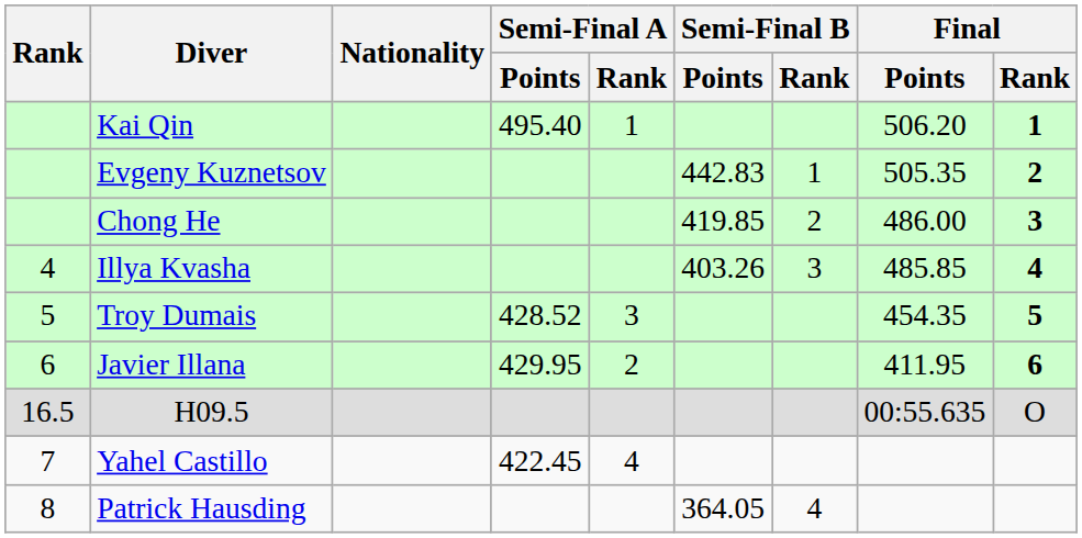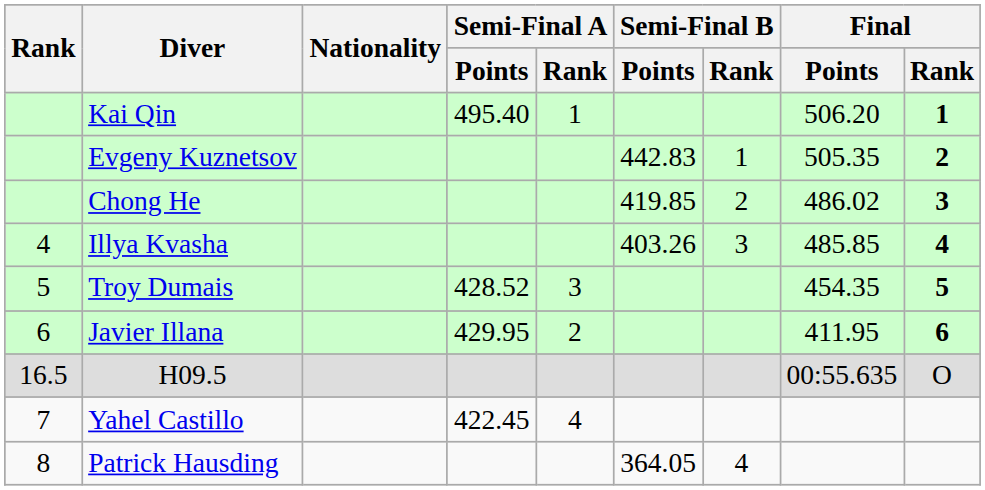Chong He | Final / Points: 486.00 -> 486.02
